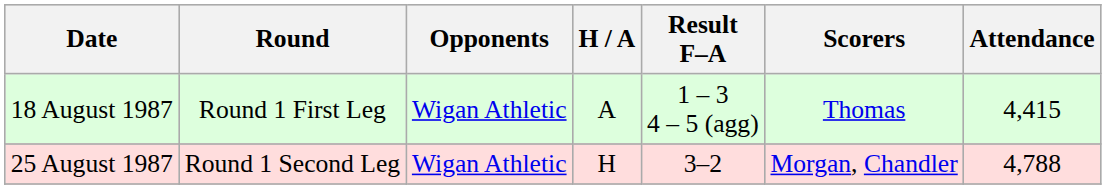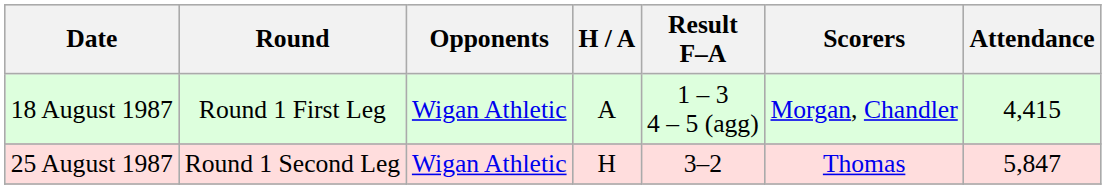18 August 1987 | Scorers: Thomas -> Morgan, Chandler
25 August 1987 | Scorers: Morgan, Chandler -> Thomas
25 August 1987 | Attendance: 4,788 -> 5,847
